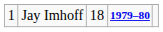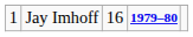Jay Imhoff | column 3: 18 -> 16
